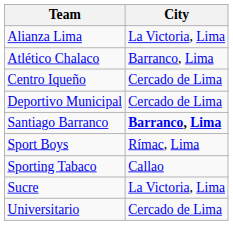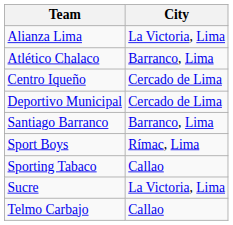Santiago Barranco | City: bold -> normal
+ row: Telmo Carbajo | Callao
- row: Universitario | Cercado de Lima
